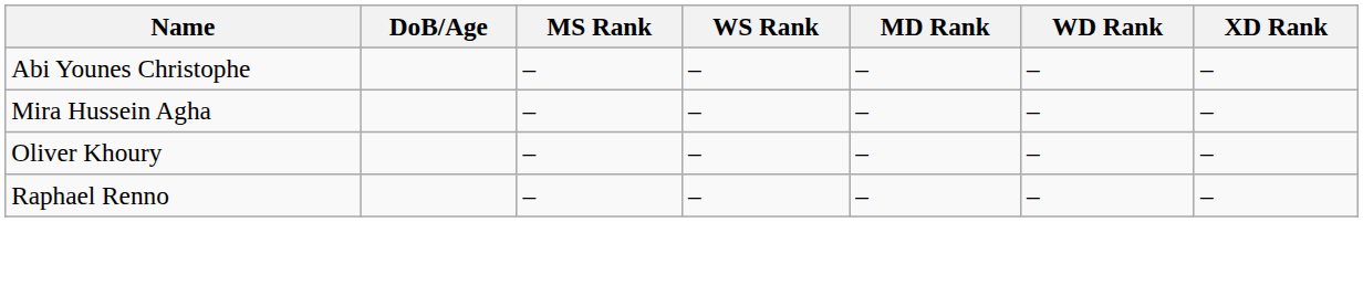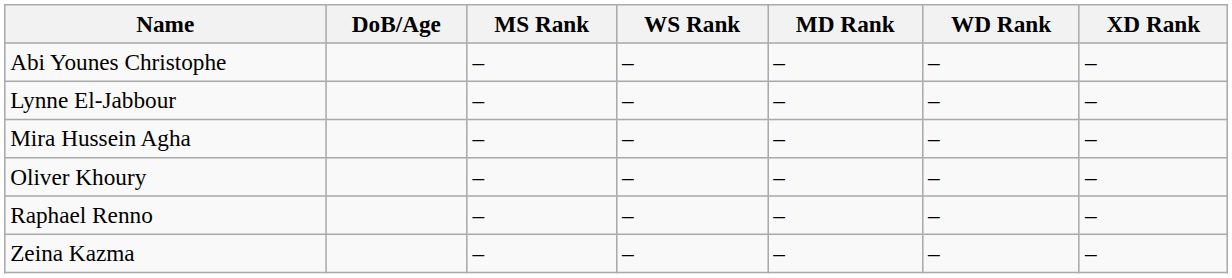+ row: Lynne El-Jabbour | – | – | – | – | –
+ row: Zeina Kazma | – | – | – | – | –
